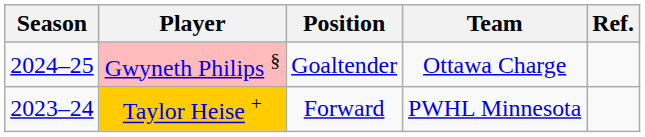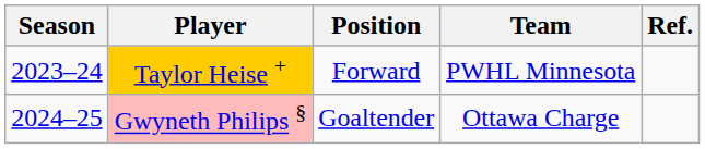rows swapped: Taylor Heise + <-> Gwyneth Philips §
